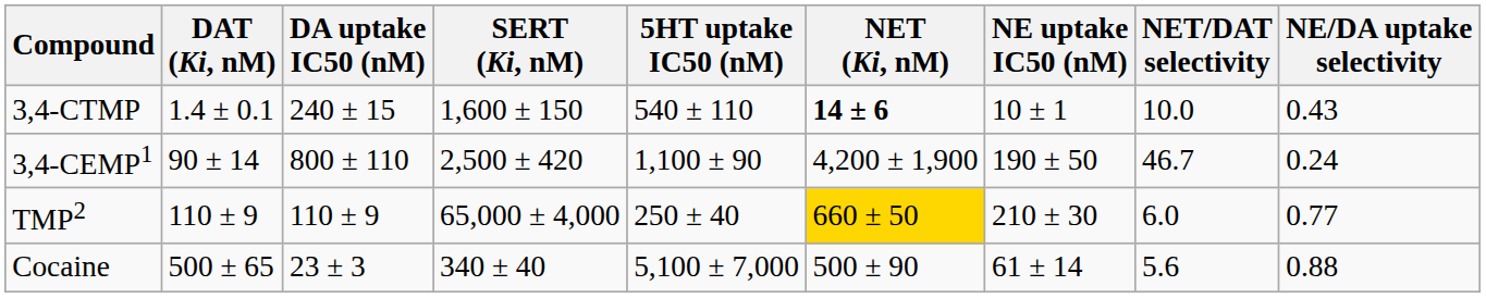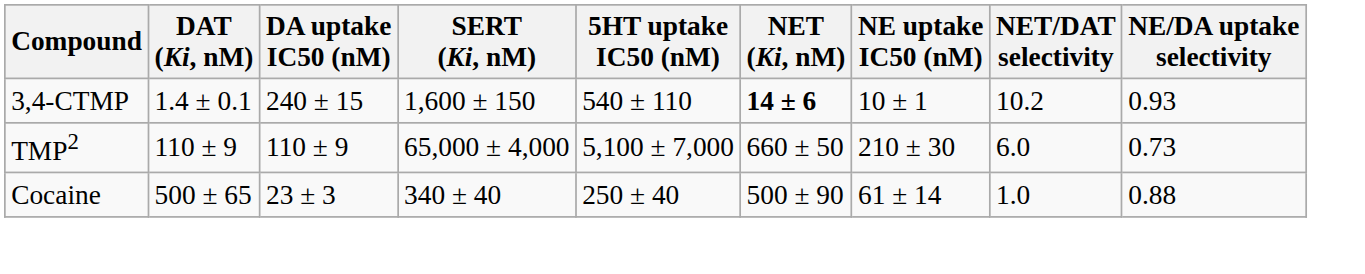3,4-CTMP | NET/DAT selectivity: 10.0 -> 10.2
3,4-CTMP | NE/DA uptake selectivity: 0.43 -> 0.93
- row: 3,4-CEMP1 | 90 ± 14 | 800 ± 110 | 2,500 ± 420 | 1,100 ± 90 | 4,200 ± 1,900 | 190 ± 50 | 46.7 | 0.24
TMP2 | 5HT uptake IC50 (nM): 250 ± 40 -> 5,100 ± 7,000
TMP2 | NET (Ki, nM): gold background -> no background
TMP2 | NE/DA uptake selectivity: 0.77 -> 0.73
Cocaine | 5HT uptake IC50 (nM): 5,100 ± 7,000 -> 250 ± 40
Cocaine | NET/DAT selectivity: 5.6 -> 1.0
